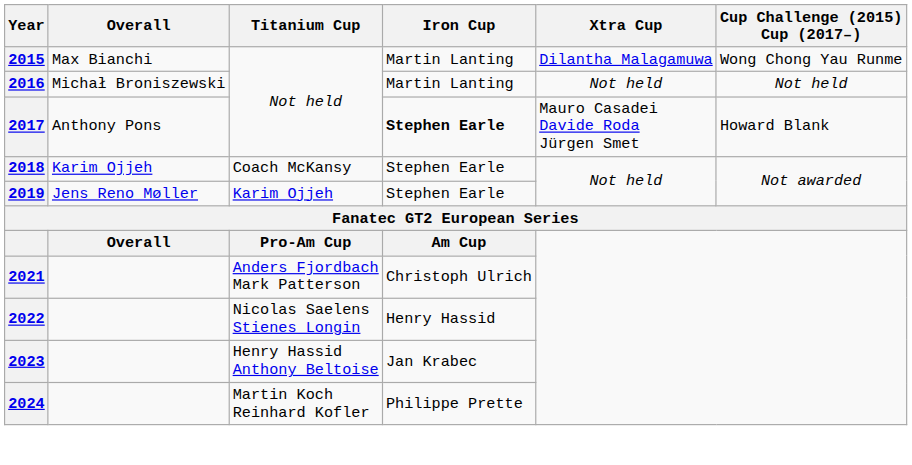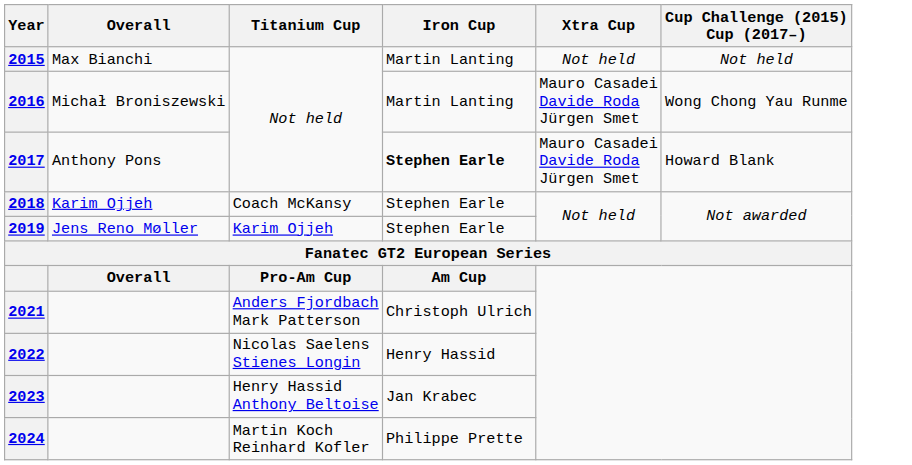2015 | Xtra Cup: Dilantha Malagamuwa -> Not held
2015 | Cup Challenge (2015) Cup (2017–): Wong Chong Yau Runme -> Not held
2016 | Xtra Cup: Not held -> Mauro Casadei Davide Roda Jürgen Smet
2016 | Cup Challenge (2015) Cup (2017–): Not held -> Wong Chong Yau Runme
